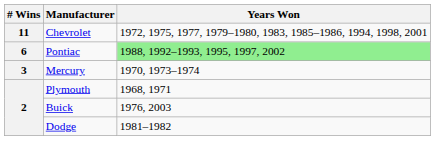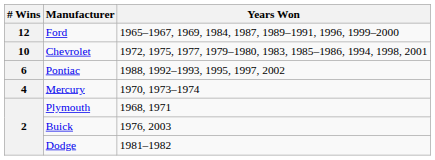+ row: 12 | Ford | 1965–1967, 1969, 1984, 1987, 1989–1991, 1996, 1999–2000
Chevrolet | # Wins: 11 -> 10
Pontiac | Years Won: lightgreen background -> no background
Mercury | # Wins: 3 -> 4
